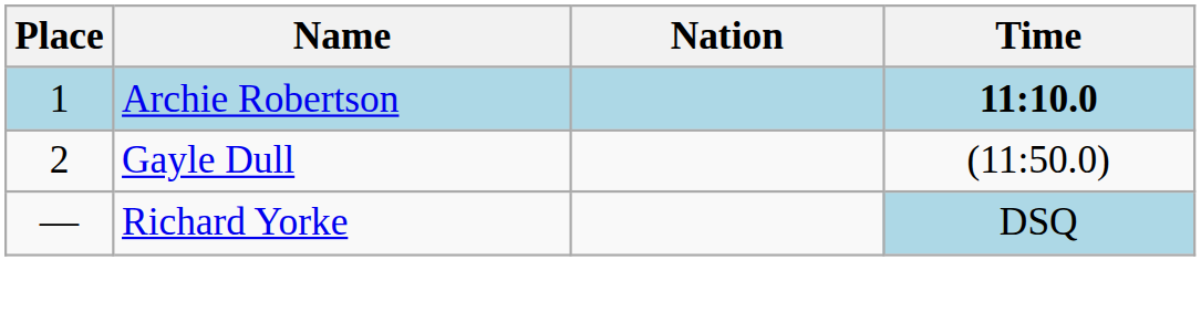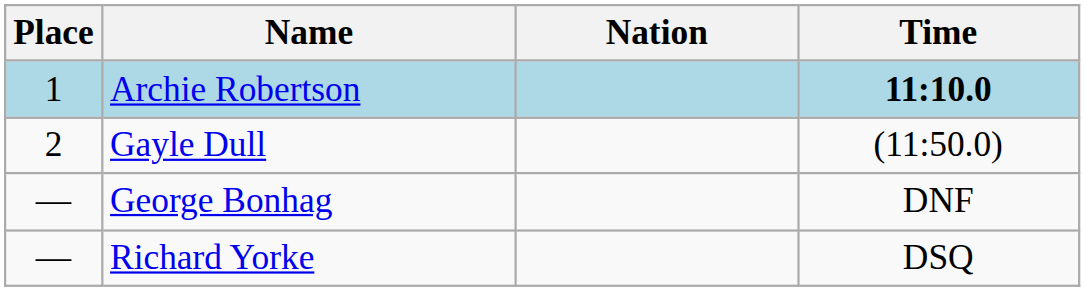+ row: — | George Bonhag | DNF
Richard Yorke | Time: lightblue background -> no background
